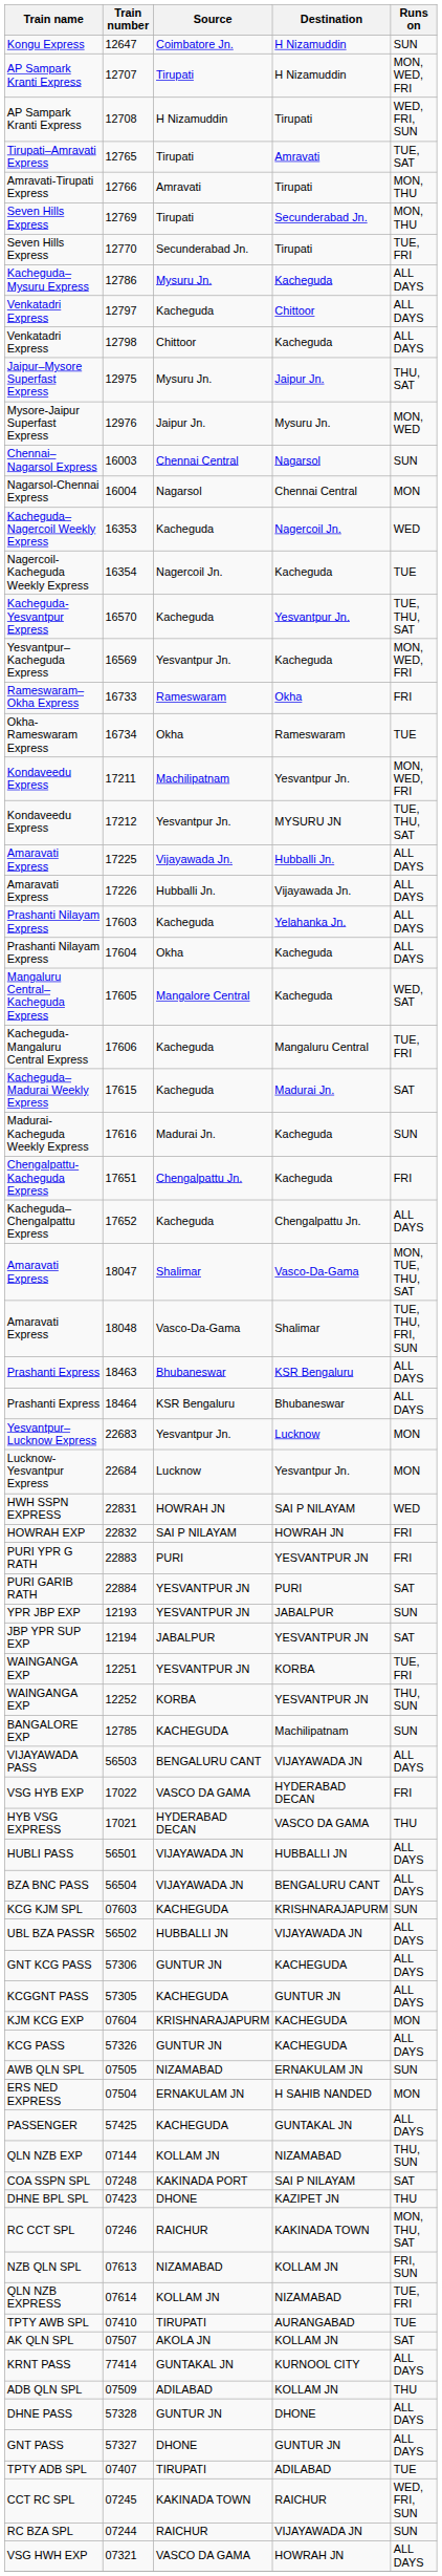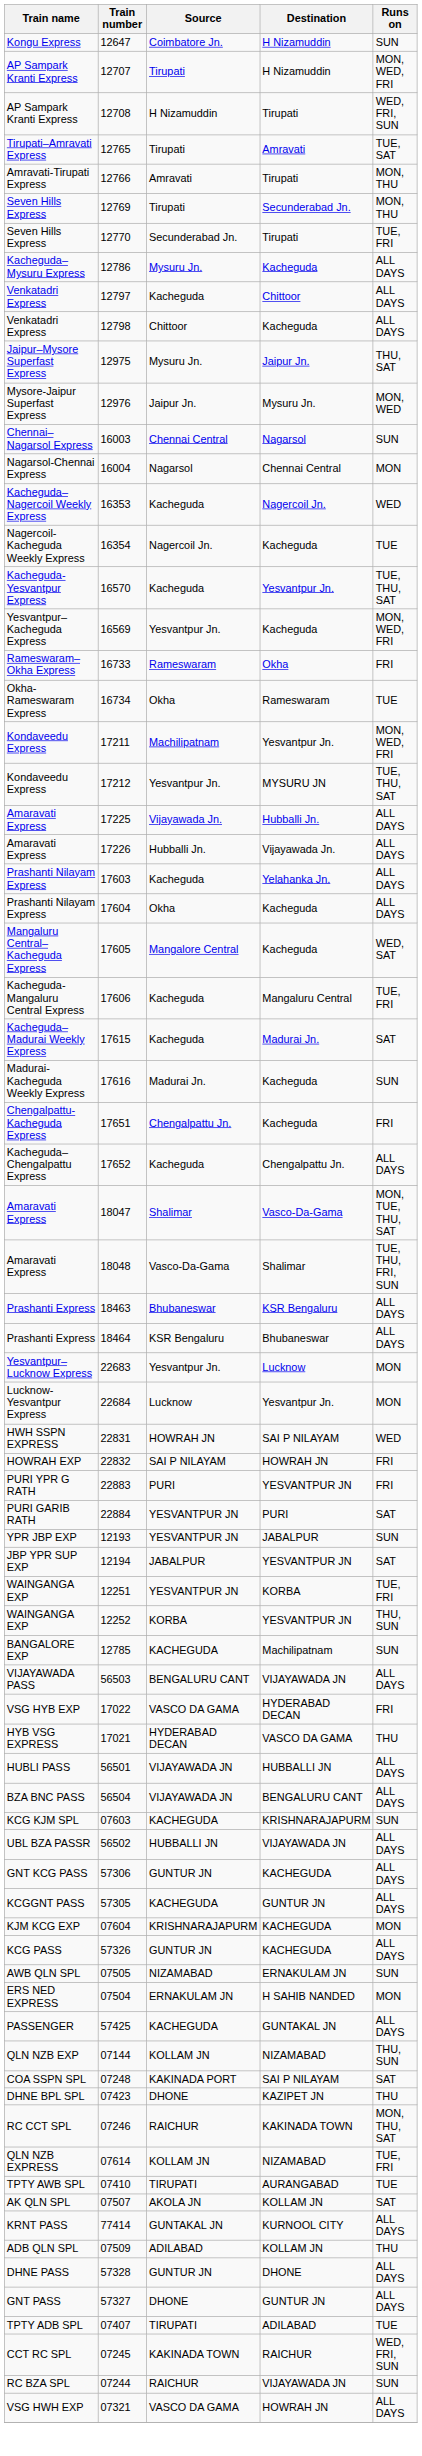- row: NZB QLN SPL | 07613 | NIZAMABAD | KOLLAM JN | FRI, SUN
